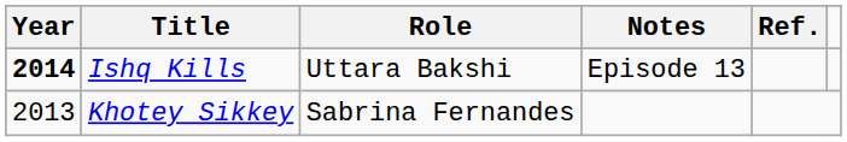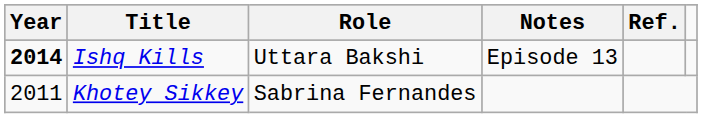Khotey Sikkey | Year: 2013 -> 2011
